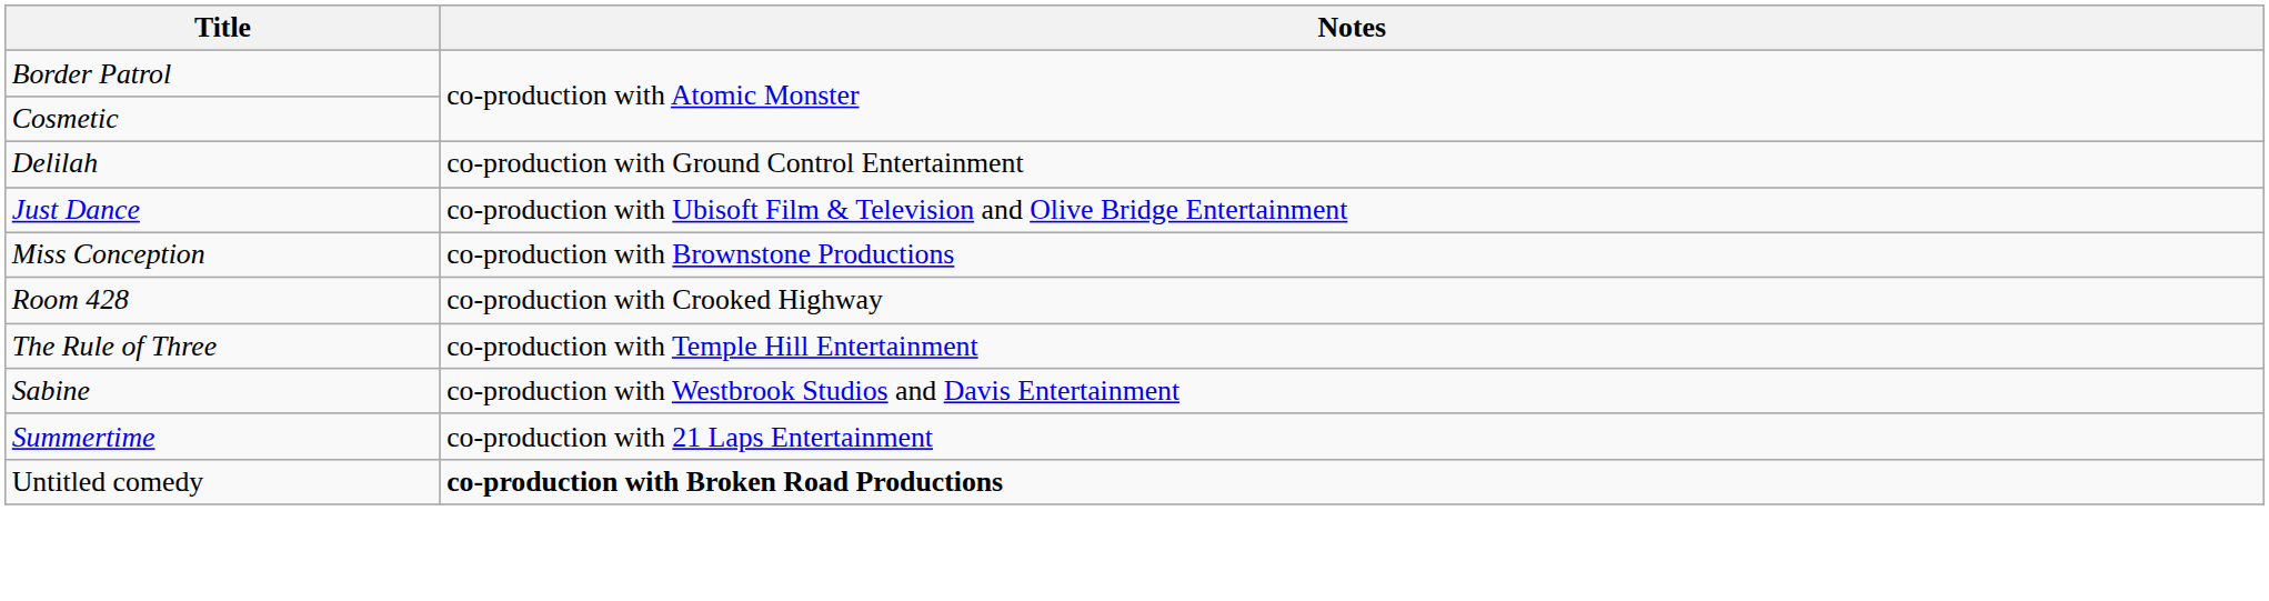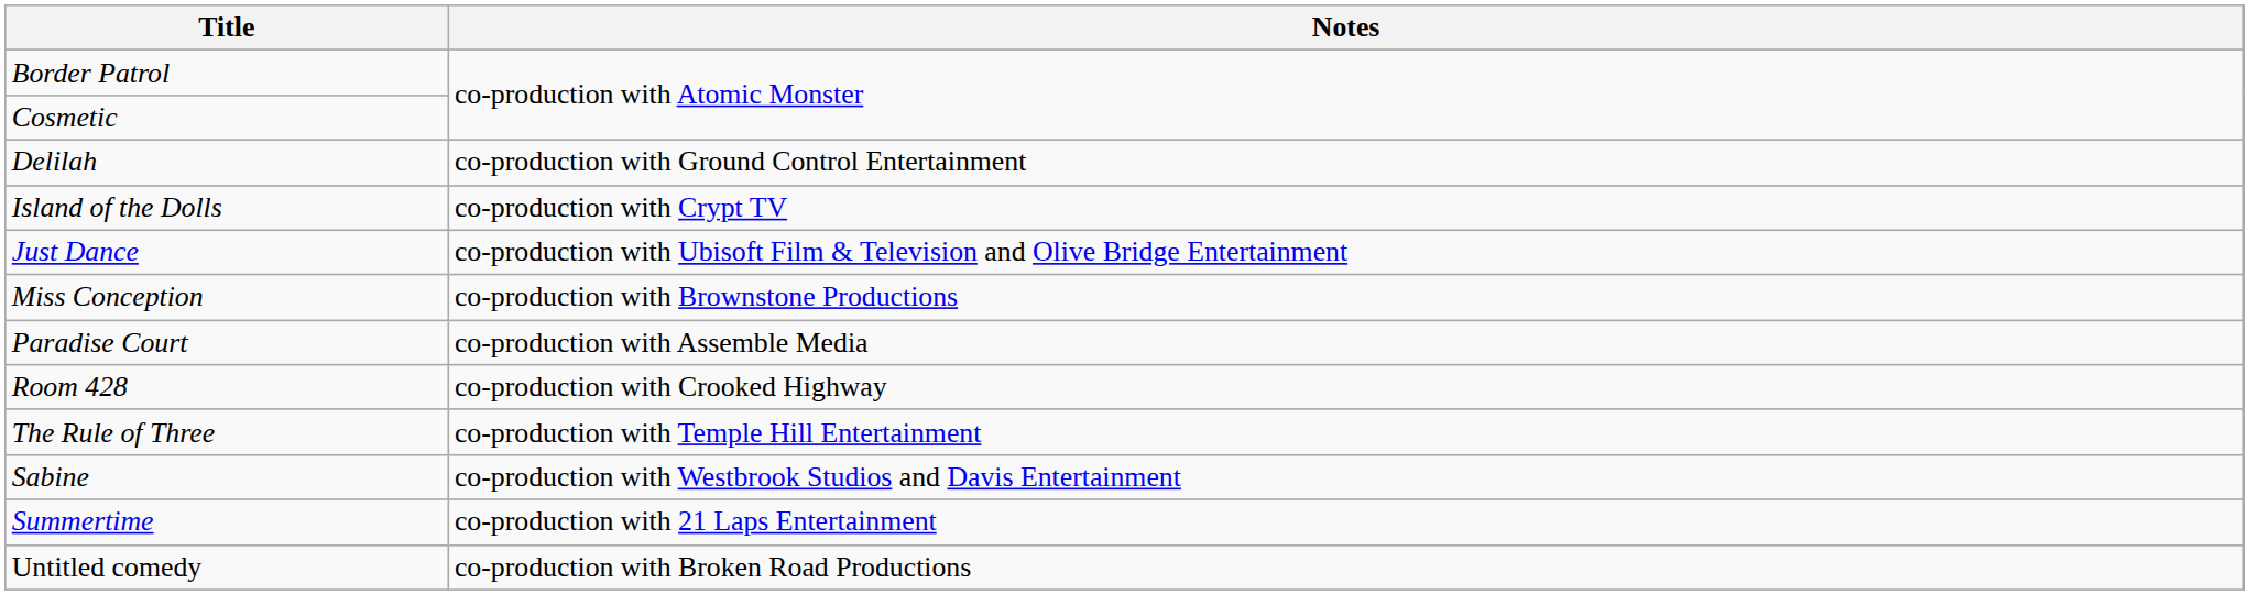+ row: Island of the Dolls | co-production with Crypt TV
+ row: Paradise Court | co-production with Assemble Media
Untitled comedy | Notes: bold -> normal
